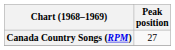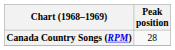Canada Country Songs (RPM) | Peak position: 27 -> 28
